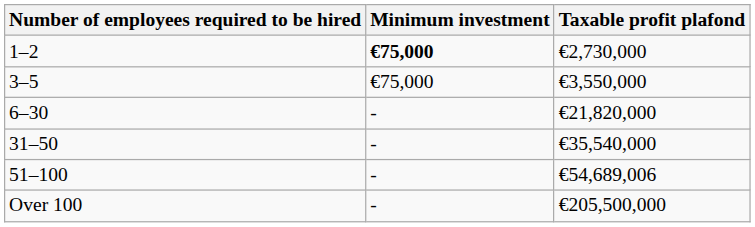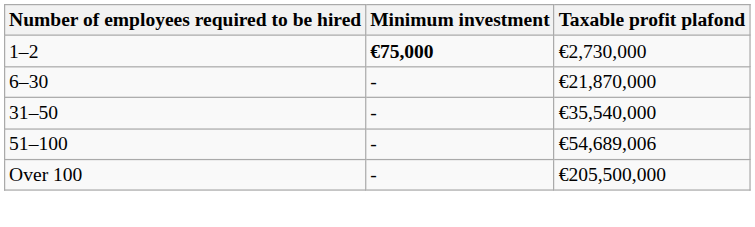- row: 3–5 | €75,000 | €3,550,000
6–30 | Taxable profit plafond: €21,820,000 -> €21,870,000
